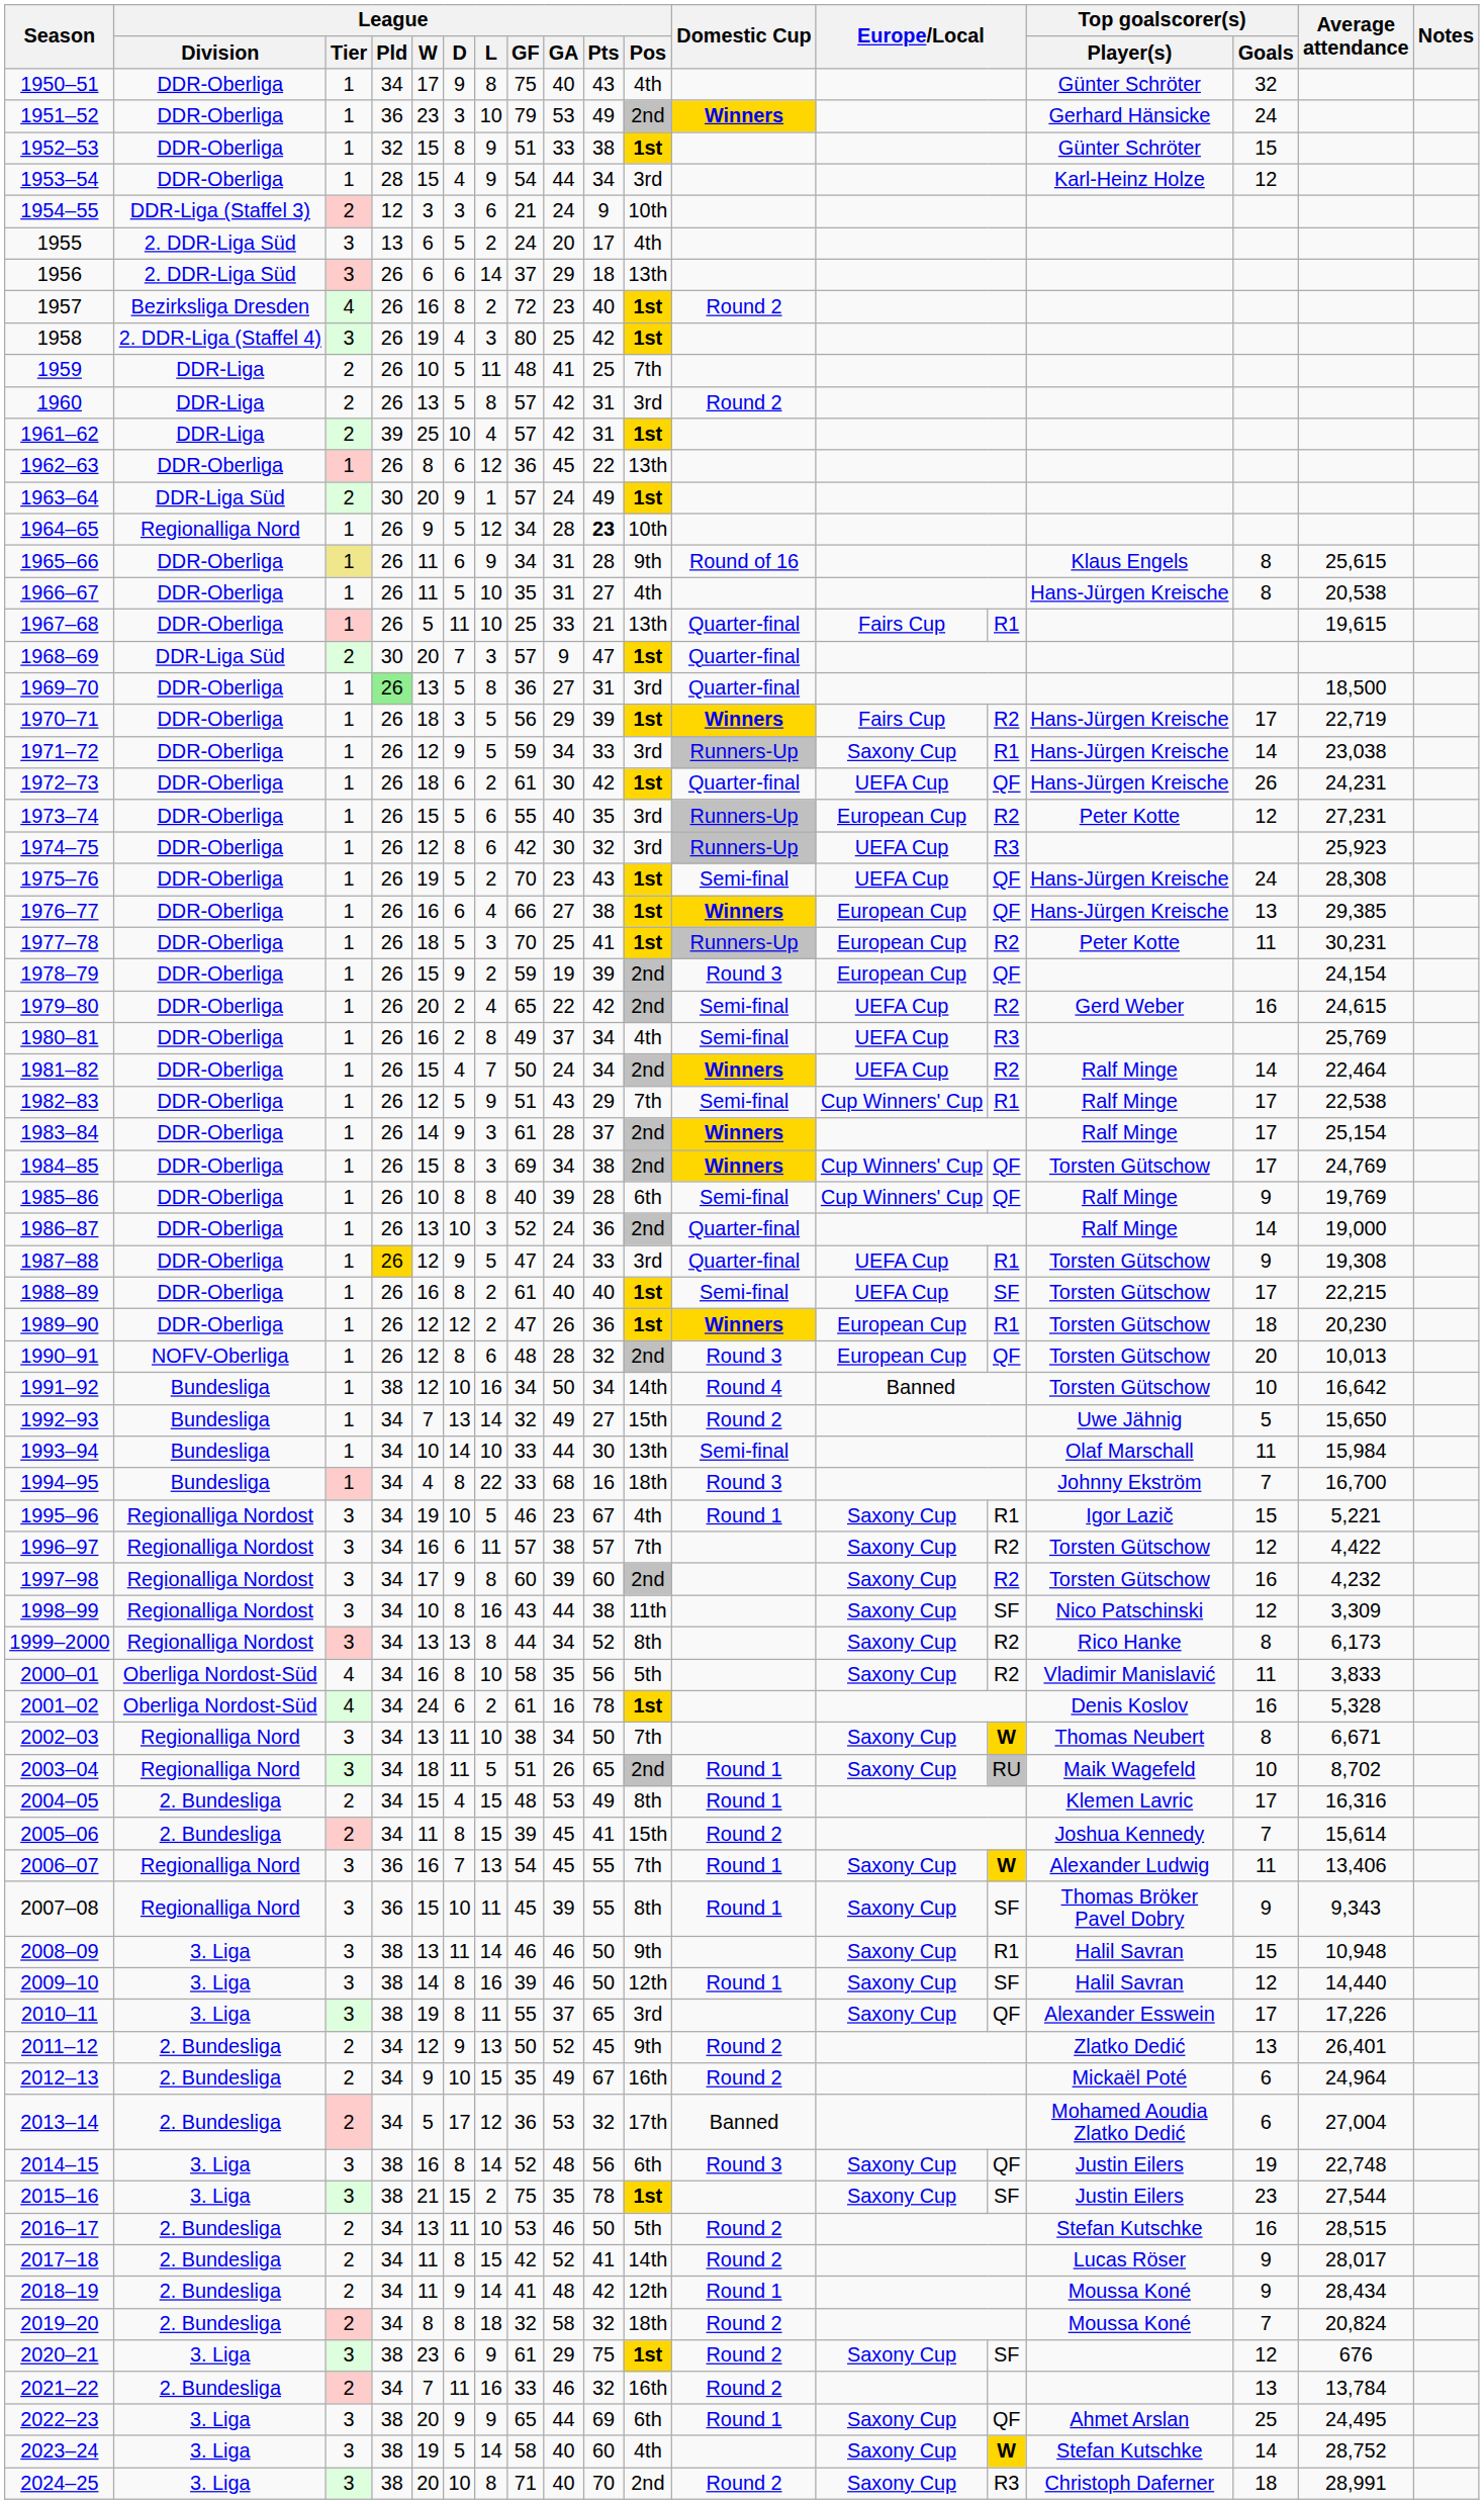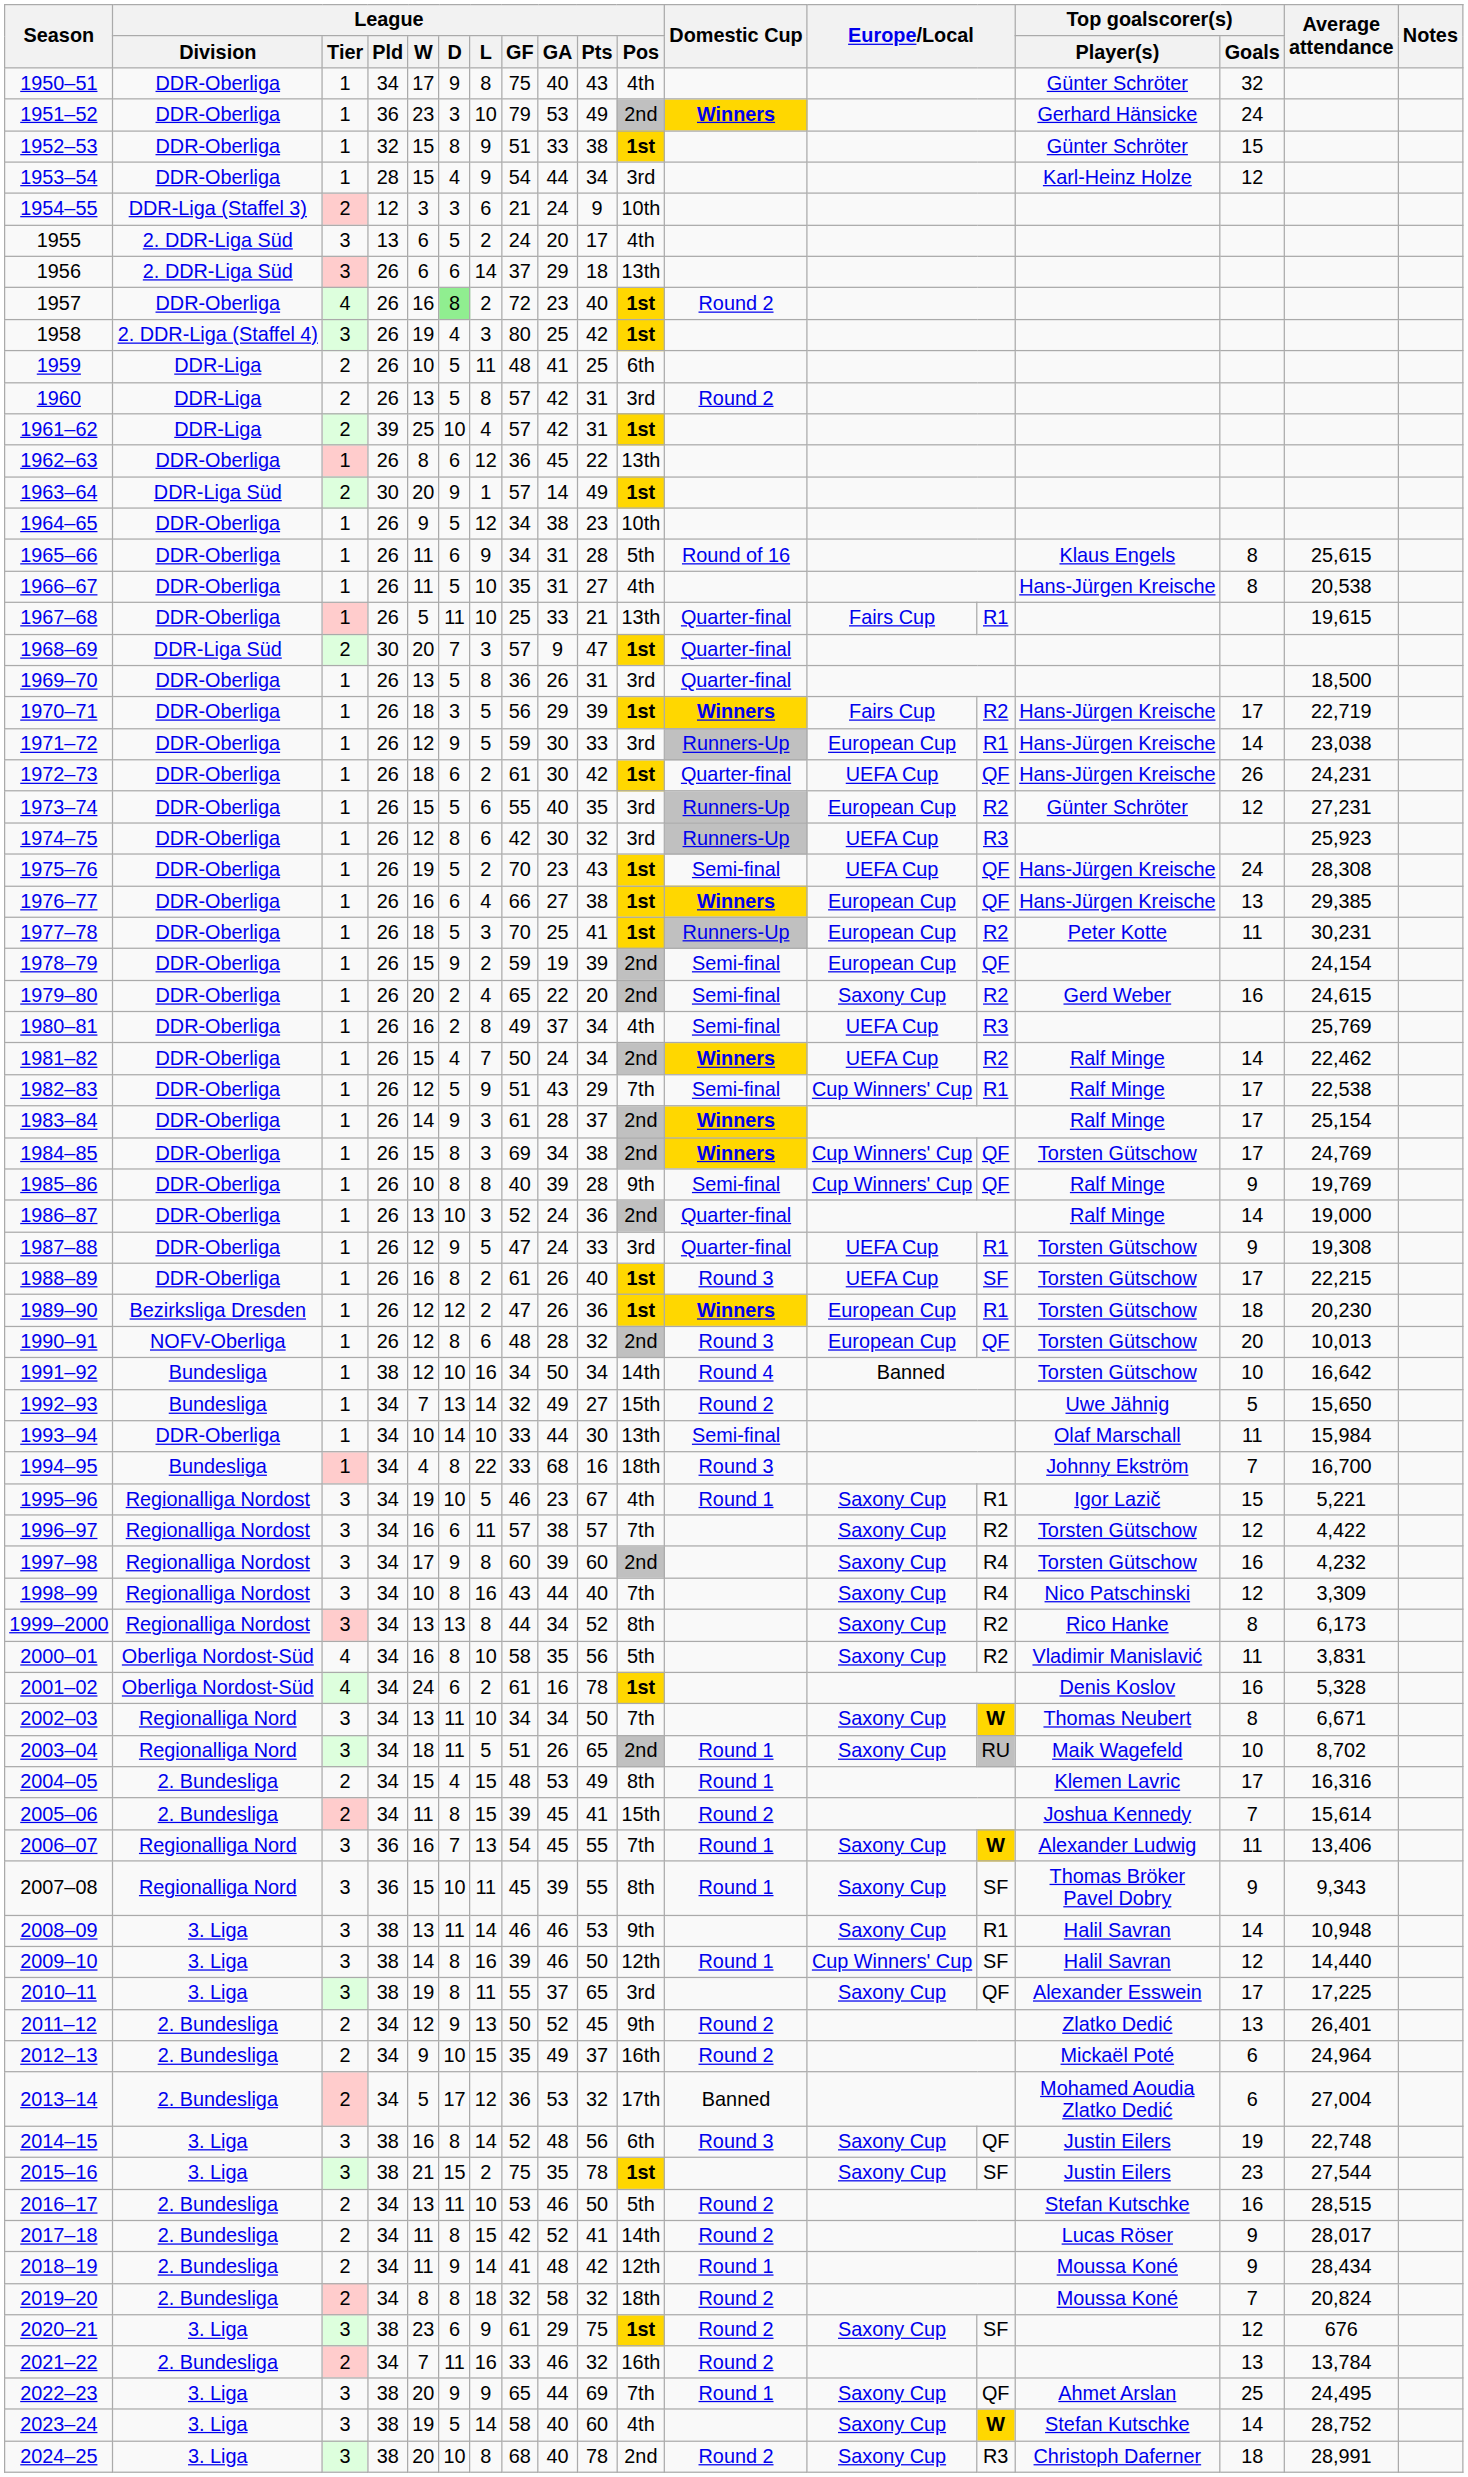1957 | League / Division: Bezirksliga Dresden -> DDR-Oberliga
1957 | League / D: no background -> lightgreen background
1959 | League / Pos: 7th -> 6th
1963–64 | League / GA: 24 -> 14
1964–65 | League / Division: Regionalliga Nord -> DDR-Oberliga
1964–65 | League / GA: 28 -> 38
1964–65 | League / Pts: bold -> normal
1965–66 | League / Tier: khaki background -> no background
1965–66 | League / Pos: 9th -> 5th
1969–70 | League / Pld: lightgreen background -> no background
1969–70 | League / GA: 27 -> 26
1971–72 | League / GA: 34 -> 30
1971–72 | column 13: Saxony Cup -> European Cup
1973–74 | Top goalscorer(s) / Player(s): Peter Kotte -> Günter Schröter
1978–79 | Domestic Cup: Round 3 -> Semi-final
1979–80 | League / Pts: 42 -> 20
1979–80 | column 13: UEFA Cup -> Saxony Cup
1981–82 | Average attendance: 22,464 -> 22,462
1985–86 | League / Pos: 6th -> 9th
1987–88 | League / Pld: gold background -> no background
1988–89 | League / GA: 40 -> 26
1988–89 | Domestic Cup: Semi-final -> Round 3
1989–90 | League / Division: DDR-Oberliga -> Bezirksliga Dresden
1993–94 | League / Division: Bundesliga -> DDR-Oberliga
1997–98 | column 14: R2 -> R4
1998–99 | League / Pts: 38 -> 40
1998–99 | League / Pos: 11th -> 7th
1998–99 | column 14: SF -> R4
2000–01 | Average attendance: 3,833 -> 3,831
2002–03 | League / GF: 38 -> 34
2008–09 | League / Pts: 50 -> 53
2008–09 | Top goalscorer(s) / Goals: 15 -> 14
2009–10 | column 13: Saxony Cup -> Cup Winners' Cup
2010–11 | Average attendance: 17,226 -> 17,225
2012–13 | League / Pts: 67 -> 37
2022–23 | League / Pos: 6th -> 7th
2024–25 | League / GF: 71 -> 68
2024–25 | League / Pts: 70 -> 78
